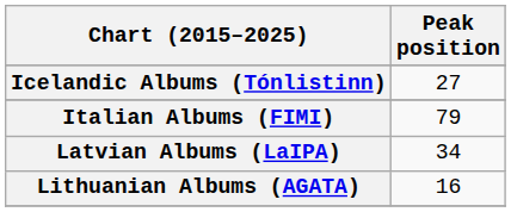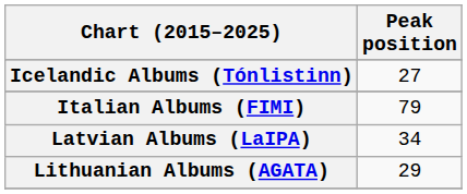Lithuanian Albums (AGATA) | Peak position: 16 -> 29
